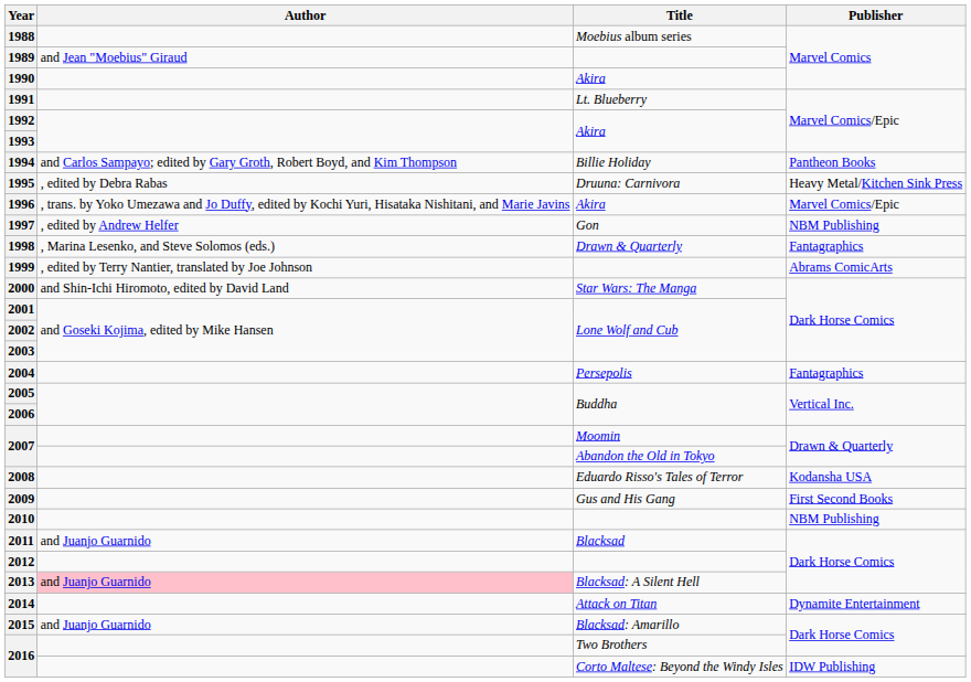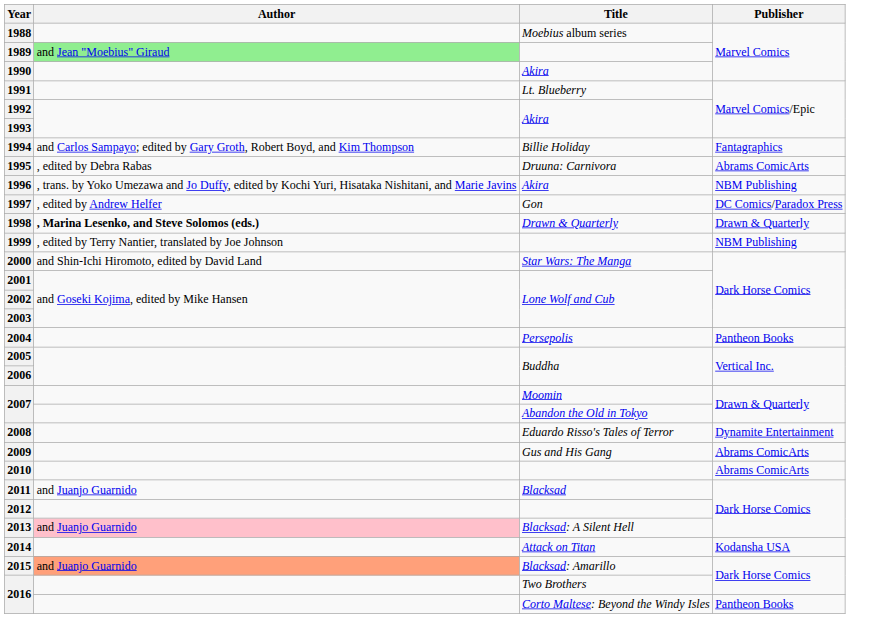1989 | Author: no background -> lightgreen background
1994 | Publisher: Pantheon Books -> Fantagraphics
1995 | Publisher: Heavy Metal/Kitchen Sink Press -> Abrams ComicArts
1996 | Publisher: Marvel Comics/Epic -> NBM Publishing
1997 | Publisher: NBM Publishing -> DC Comics/Paradox Press
1998 | Author: normal -> bold
1998 | Publisher: Fantagraphics -> Drawn & Quarterly
1999 | Publisher: Abrams ComicArts -> NBM Publishing
2004 | Publisher: Fantagraphics -> Pantheon Books
2008 | Publisher: Kodansha USA -> Dynamite Entertainment
2009 | Publisher: First Second Books -> Abrams ComicArts
2010 | Publisher: NBM Publishing -> Abrams ComicArts
2014 | Publisher: Dynamite Entertainment -> Kodansha USA
2015 | Author: no background -> lightsalmon background
2016 / Corto Maltese: Beyond the Windy Isles | Publisher: IDW Publishing -> Pantheon Books
